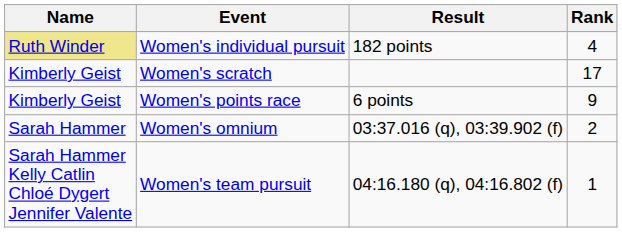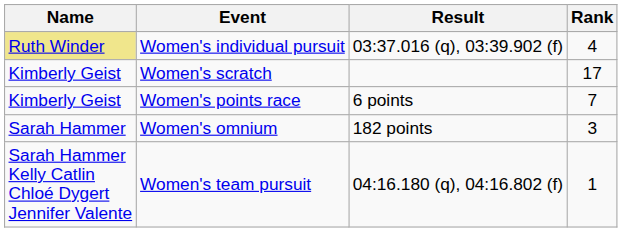Women's individual pursuit | Result: 182 points -> 03:37.016 (q), 03:39.902 (f)
Women's points race | Rank: 9 -> 7
Women's omnium | Result: 03:37.016 (q), 03:39.902 (f) -> 182 points
Women's omnium | Rank: 2 -> 3
